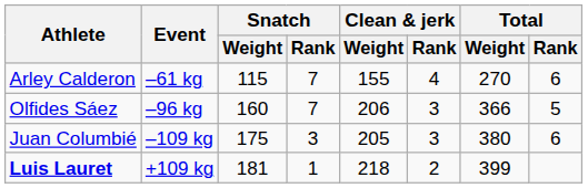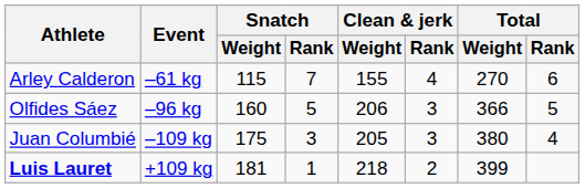Olfides Sáez | Snatch / Rank: 7 -> 5
Juan Columbié | Total / Rank: 6 -> 4
